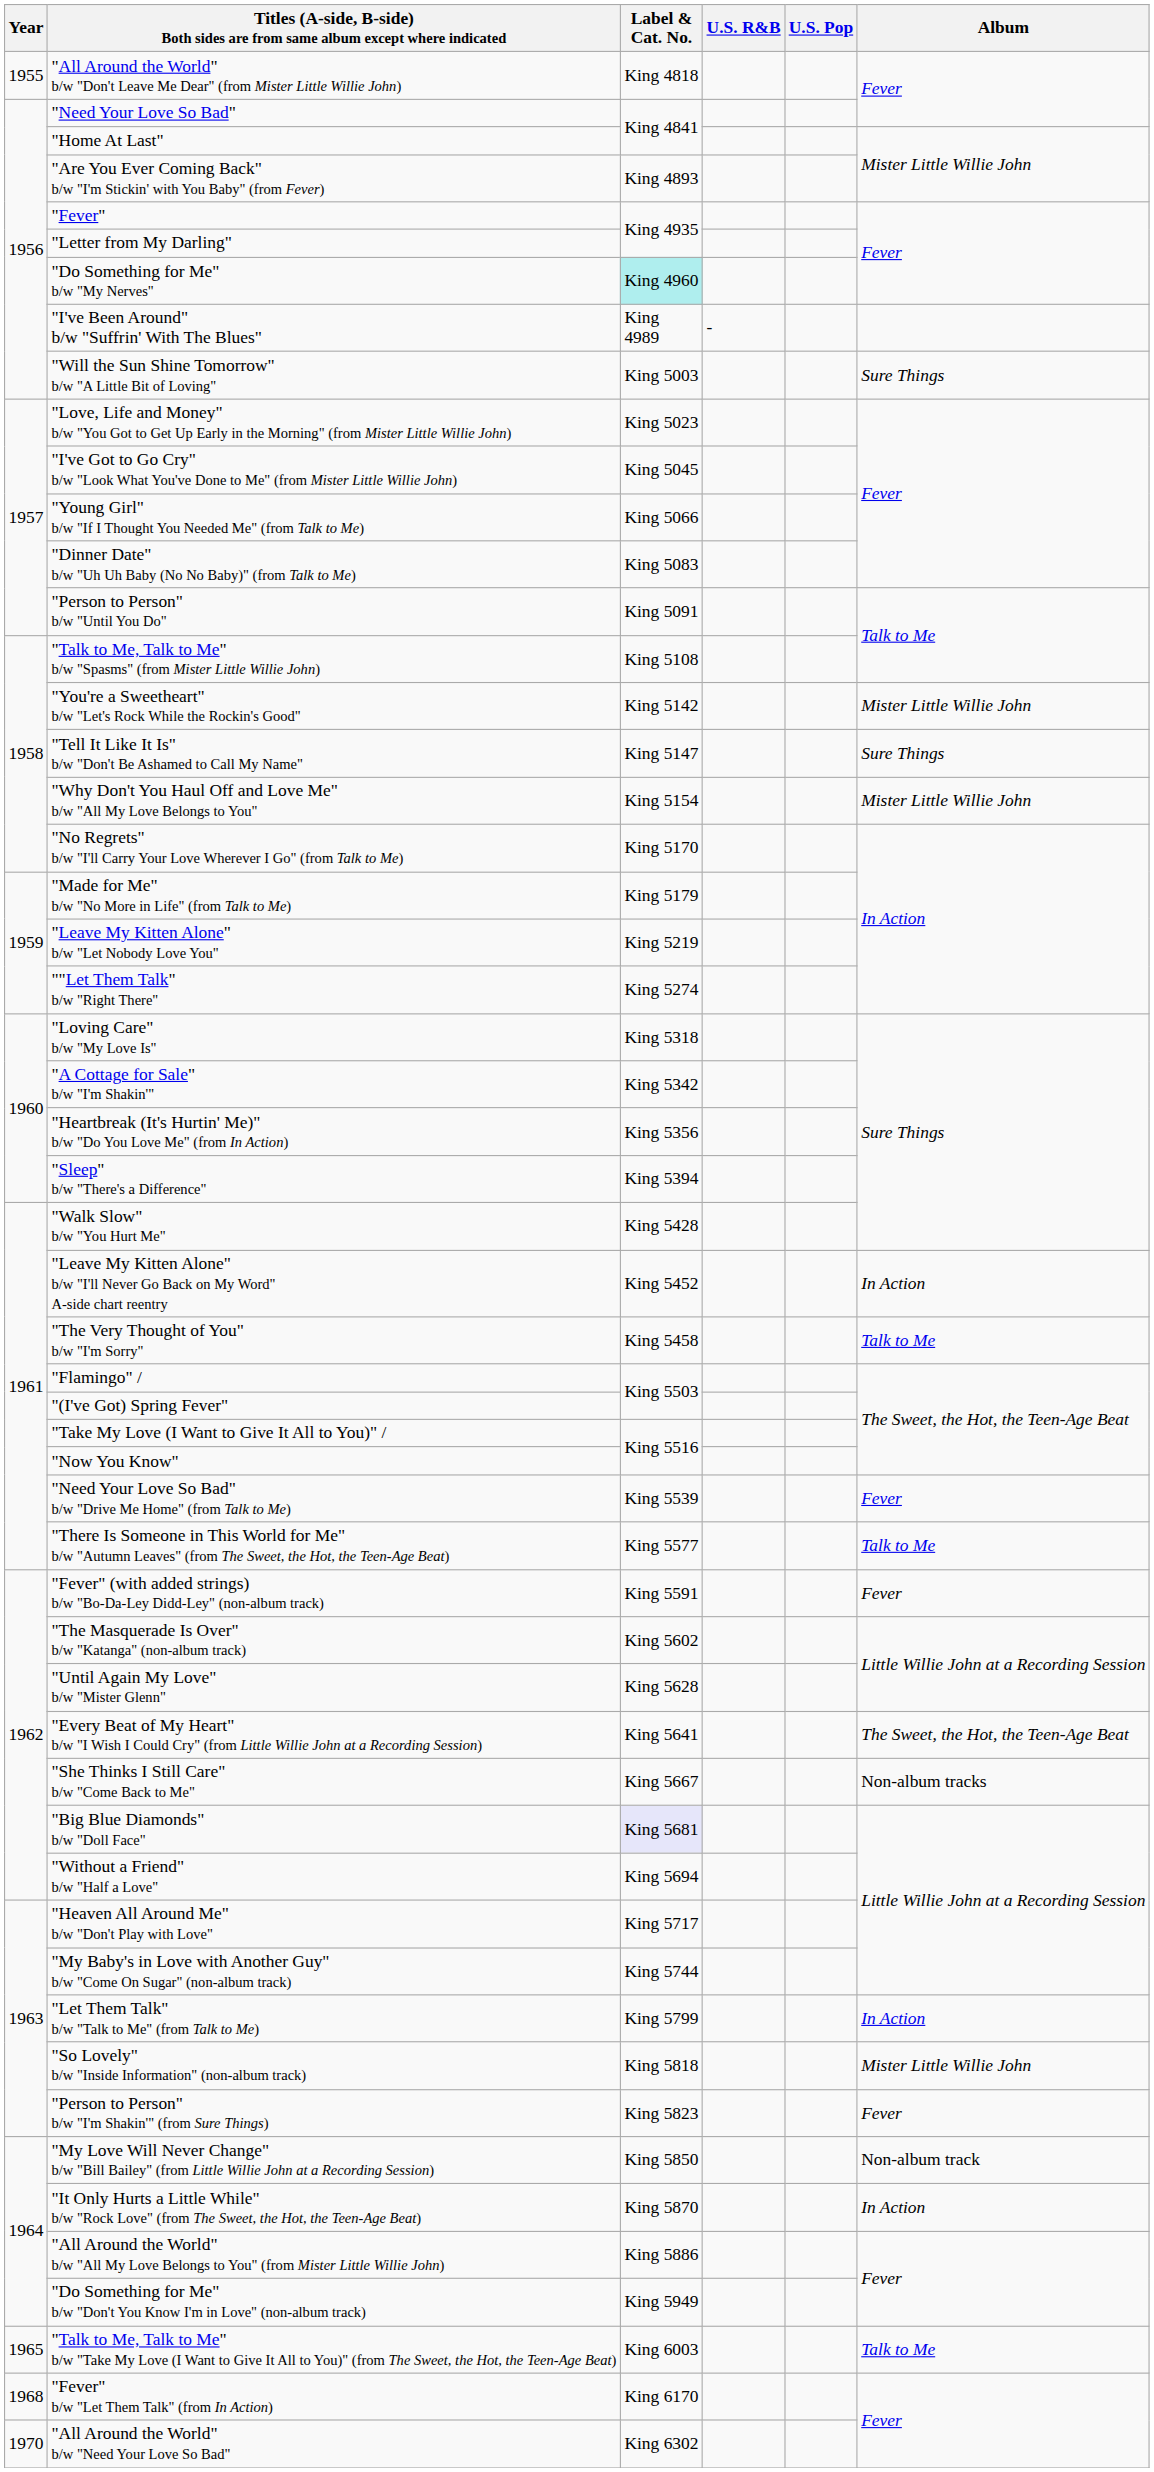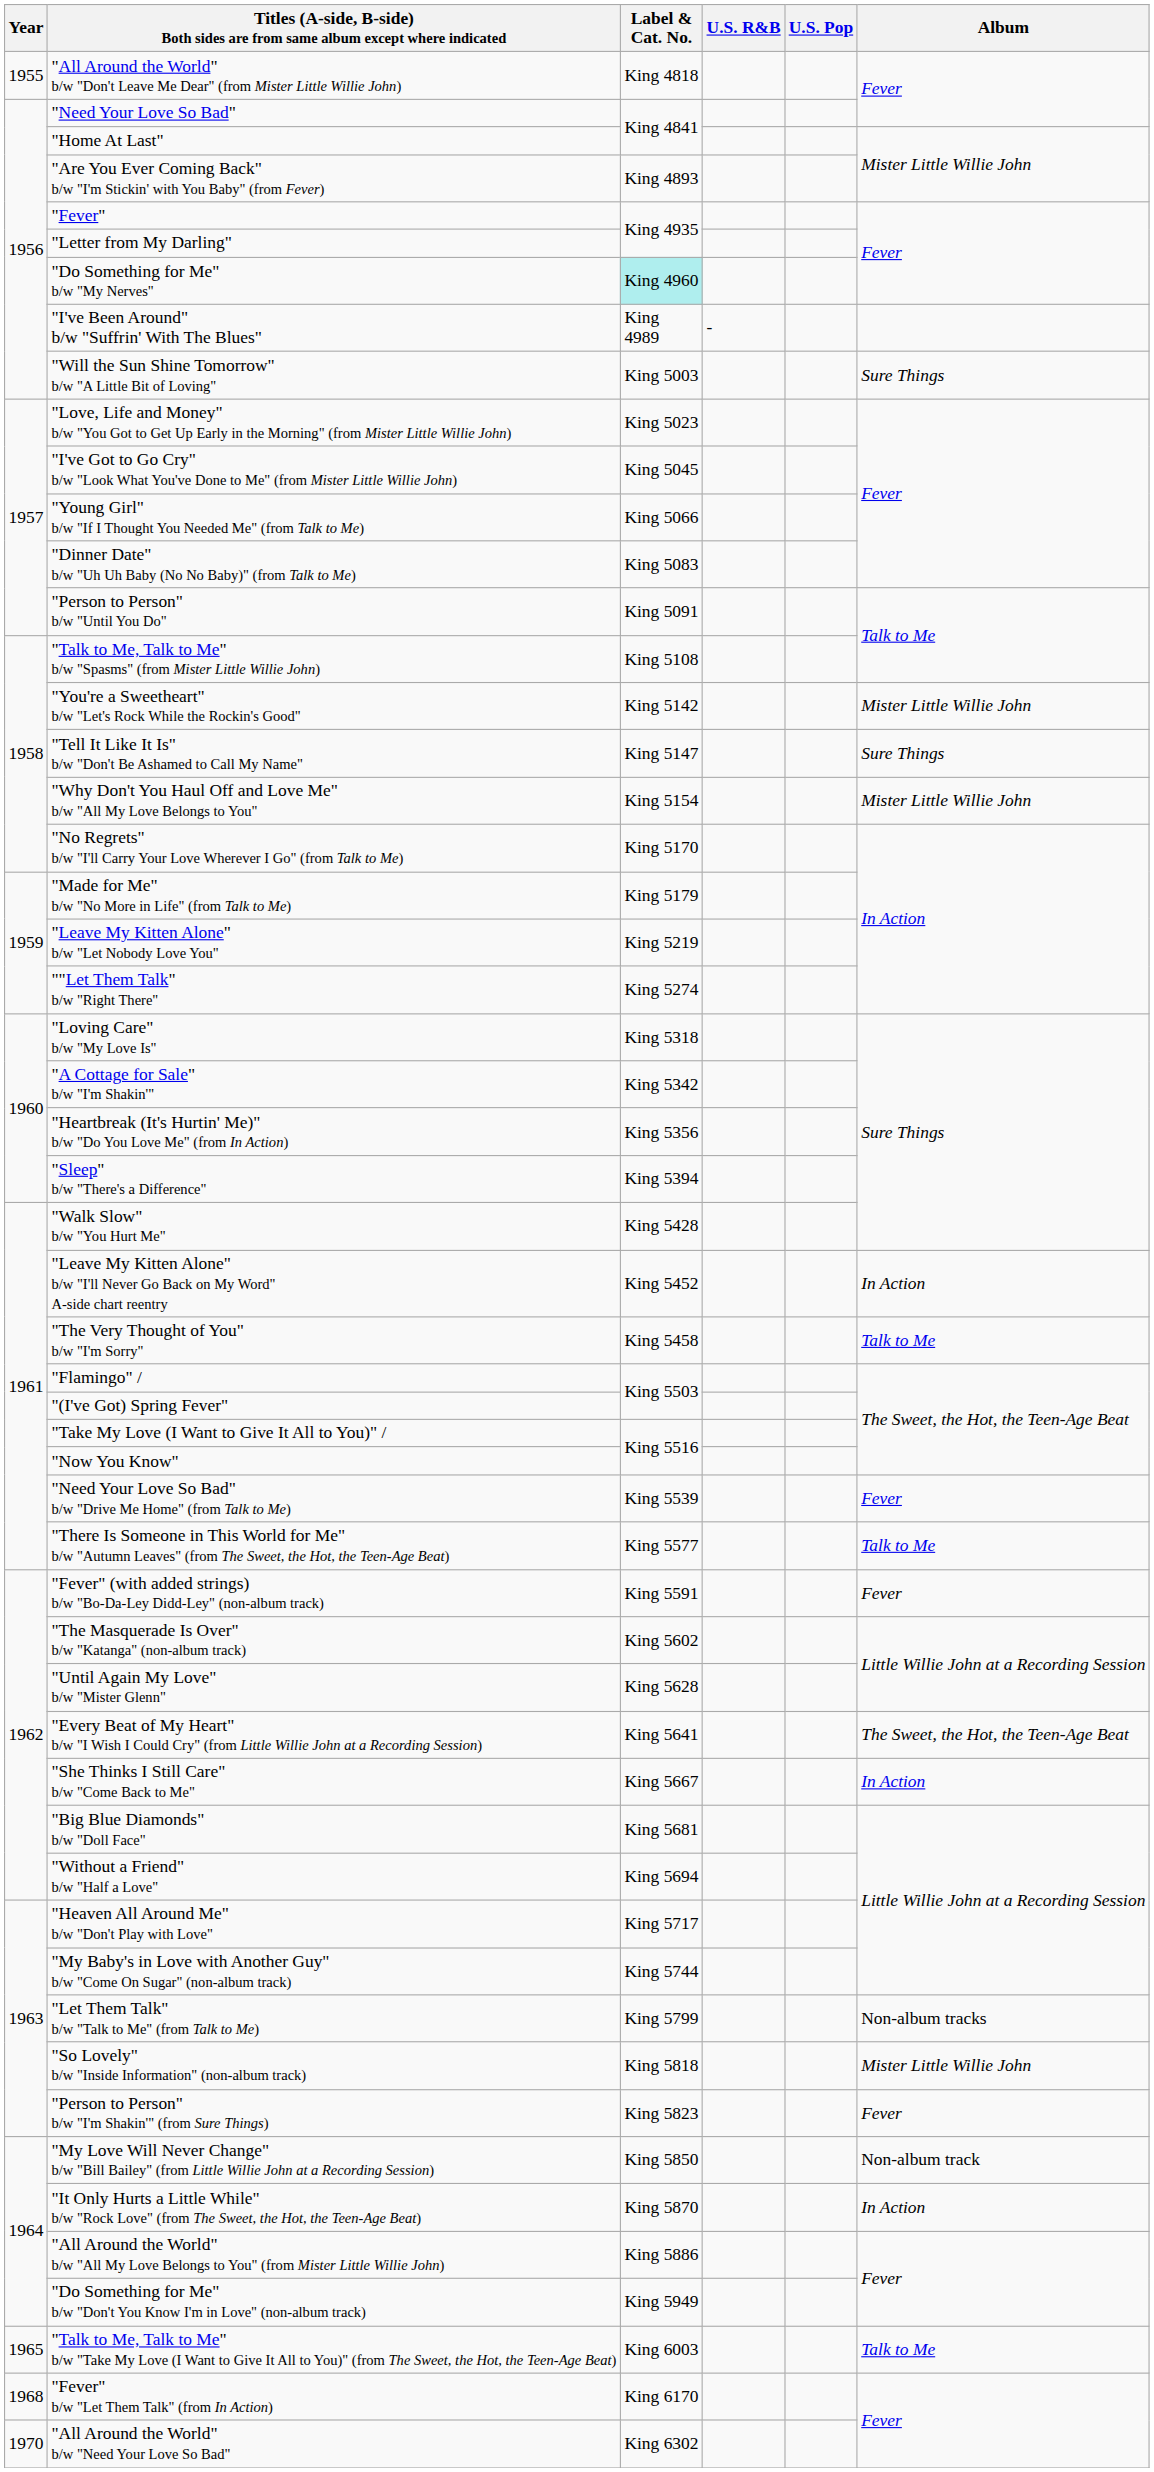"She Thinks I Still Care" b/w "Come Back to Me" | Album: Non-album tracks -> In Action
"Big Blue Diamonds" b/w "Doll Face" | Label & Cat. No.: lavender background -> no background
"Let Them Talk" b/w "Talk to Me" (from Talk to Me) | Album: In Action -> Non-album tracks
